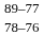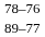rows swapped: 78–76 <-> 89–77
